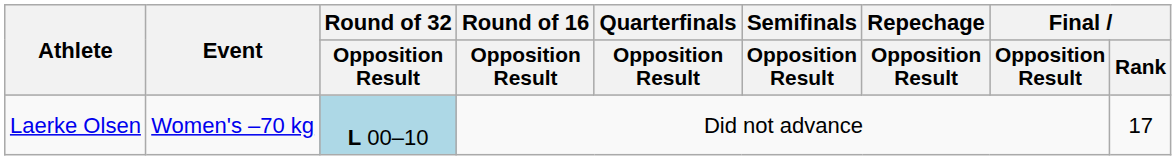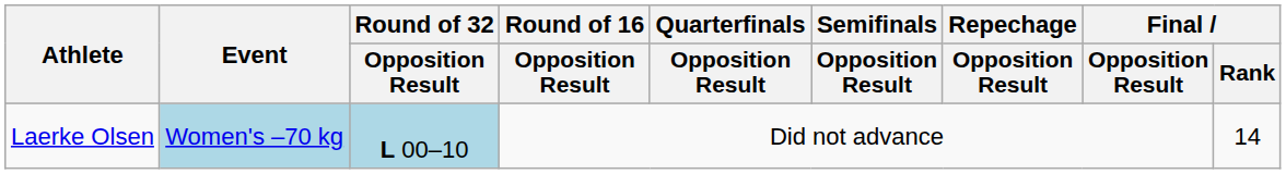Laerke Olsen | Event: no background -> lightblue background
Laerke Olsen | Final / Rank: 17 -> 14
